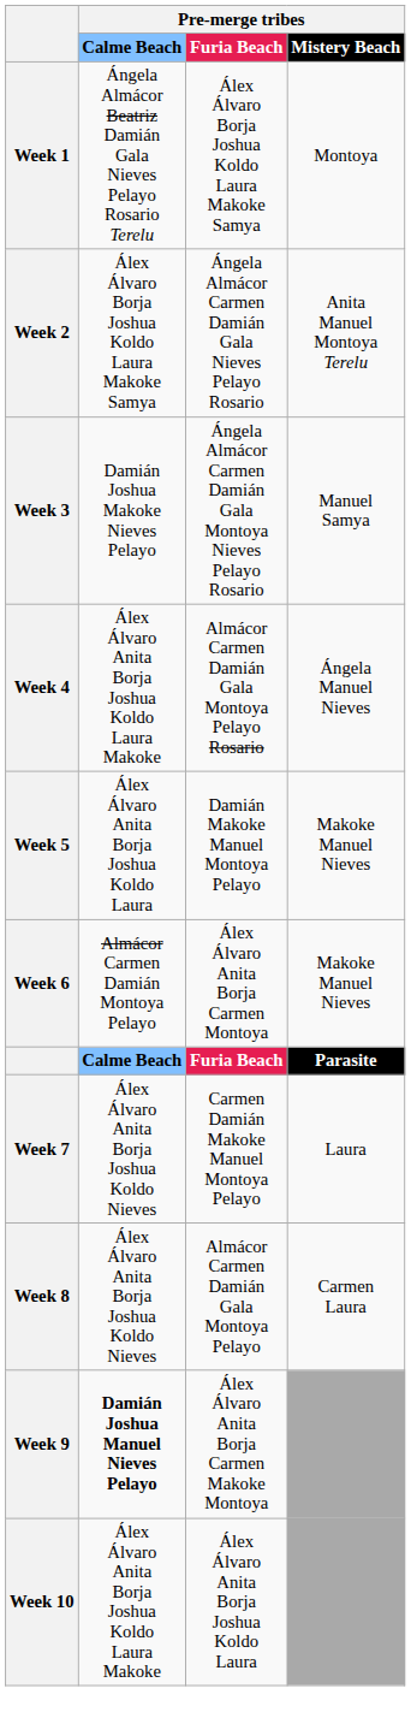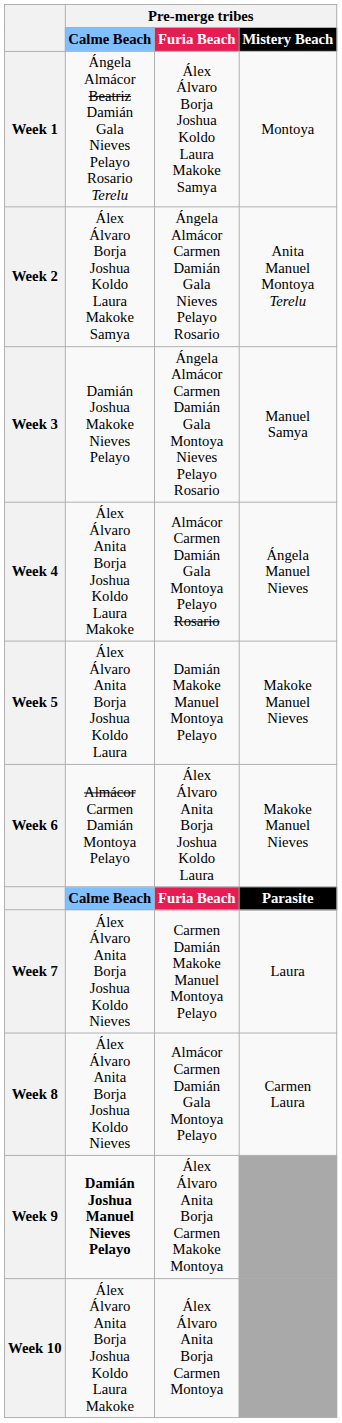Week 6 | column 3: Álex Álvaro Anita Borja Carmen Montoya -> Álex Álvaro Anita Borja Joshua Koldo Laura
Week 10 | column 3: Álex Álvaro Anita Borja Joshua Koldo Laura -> Álex Álvaro Anita Borja Carmen Montoya
